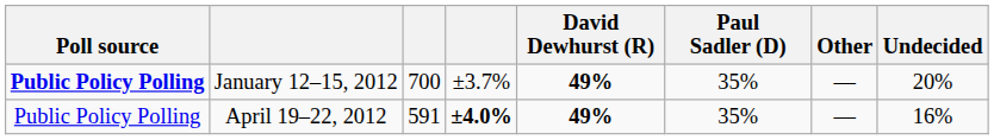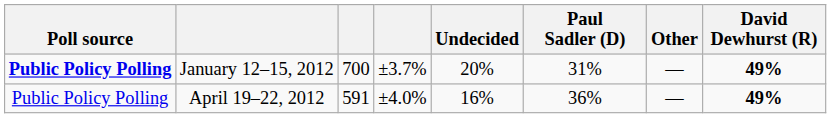columns swapped: David Dewhurst (R) <-> Undecided
January 12–15, 2012 | Paul Sadler (D): 35% -> 31%
April 19–22, 2012 | column 4: bold -> normal
April 19–22, 2012 | Paul Sadler (D): 35% -> 36%
